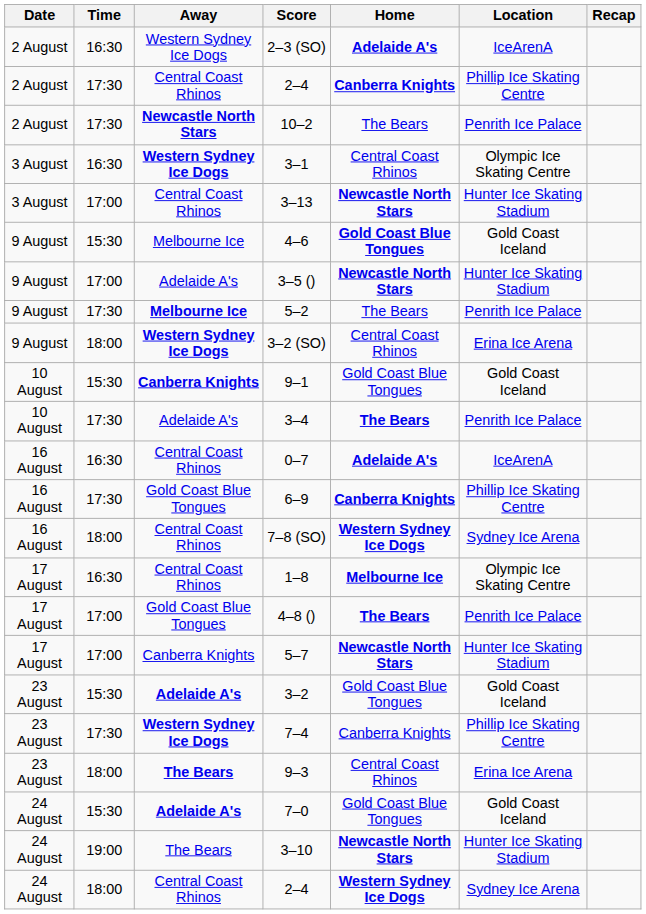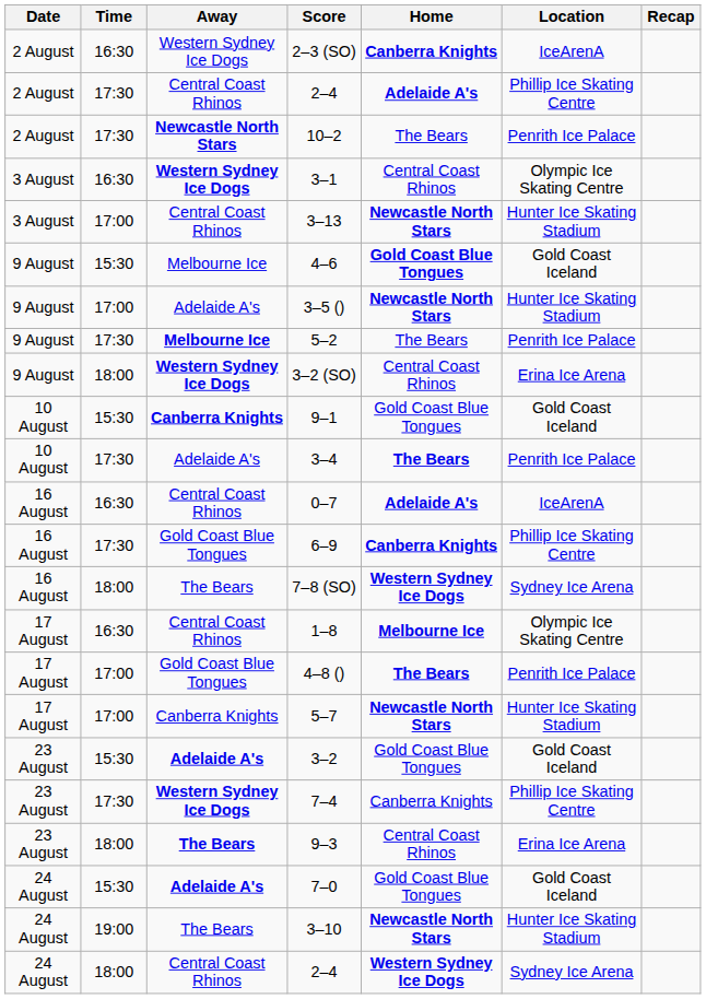2–3 (SO) | Home: Adelaide A's -> Canberra Knights
2 August / 2–4 | Home: Canberra Knights -> Adelaide A's
7–8 (SO) | Away: Central Coast Rhinos -> The Bears
